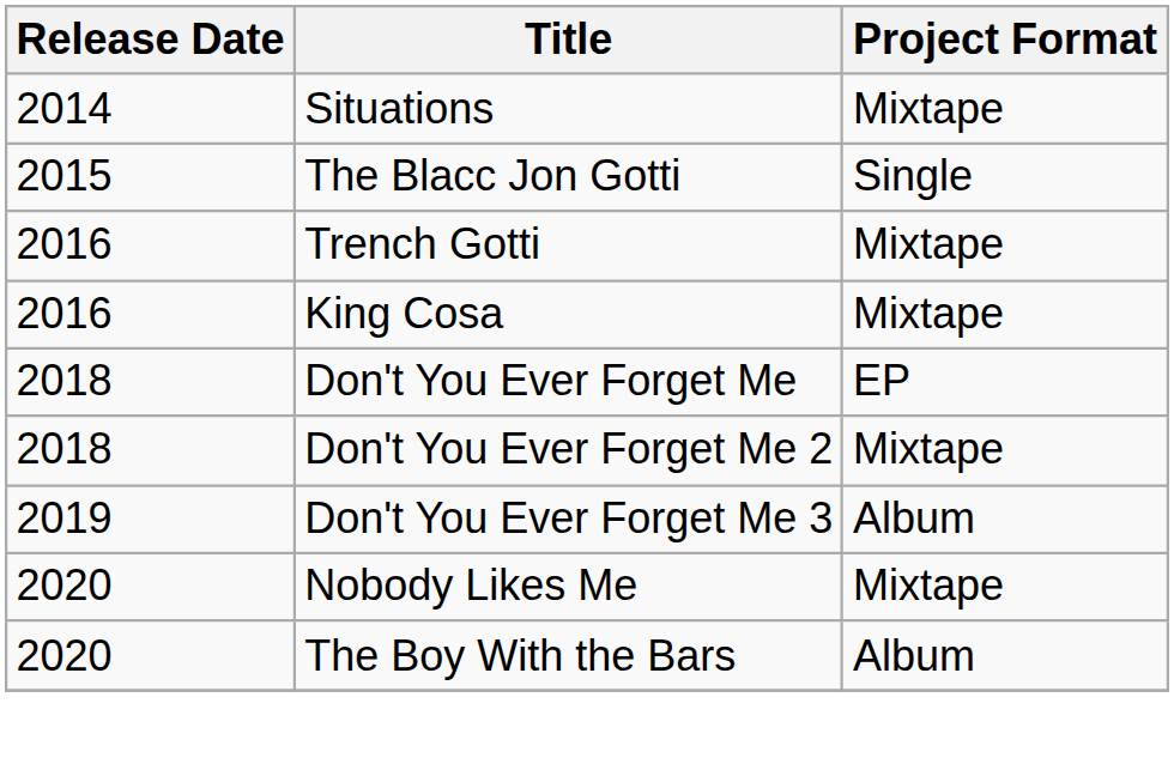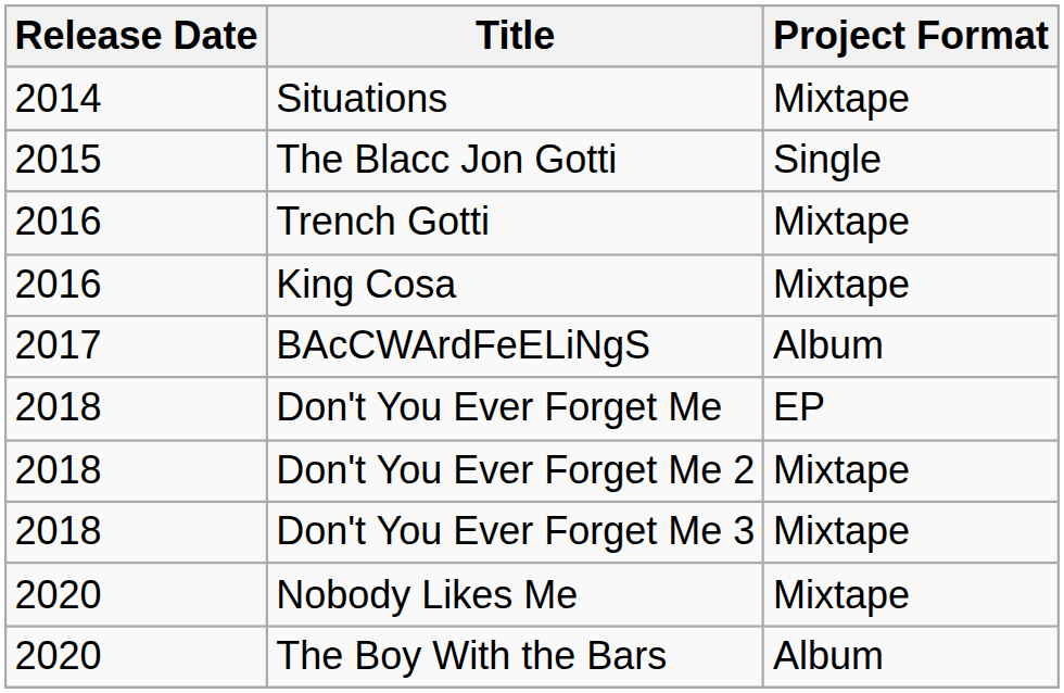+ row: 2017 | BAcCWArdFeELiNgS | Album
Don't You Ever Forget Me 3 | Release Date: 2019 -> 2018
Don't You Ever Forget Me 3 | Project Format: Album -> Mixtape
